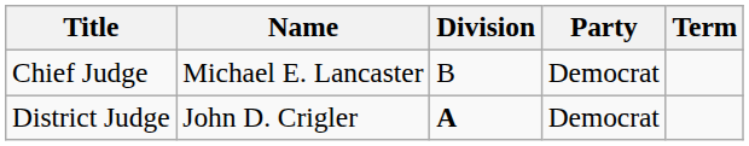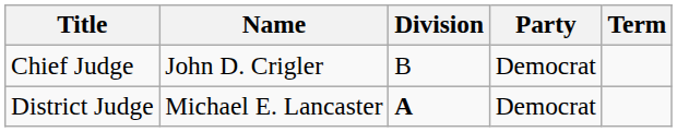Chief Judge | Name: Michael E. Lancaster -> John D. Crigler
District Judge | Name: John D. Crigler -> Michael E. Lancaster
